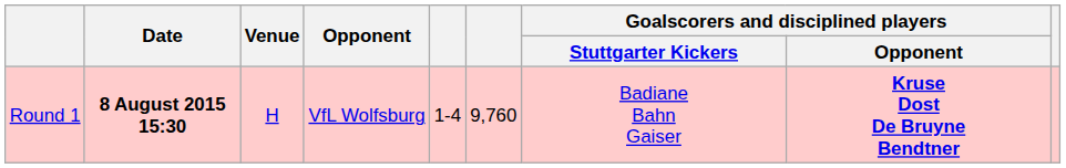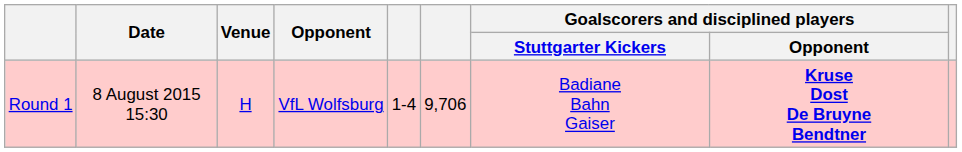Round 1 | Date: bold -> normal
Round 1 | column 6: 9,760 -> 9,706
